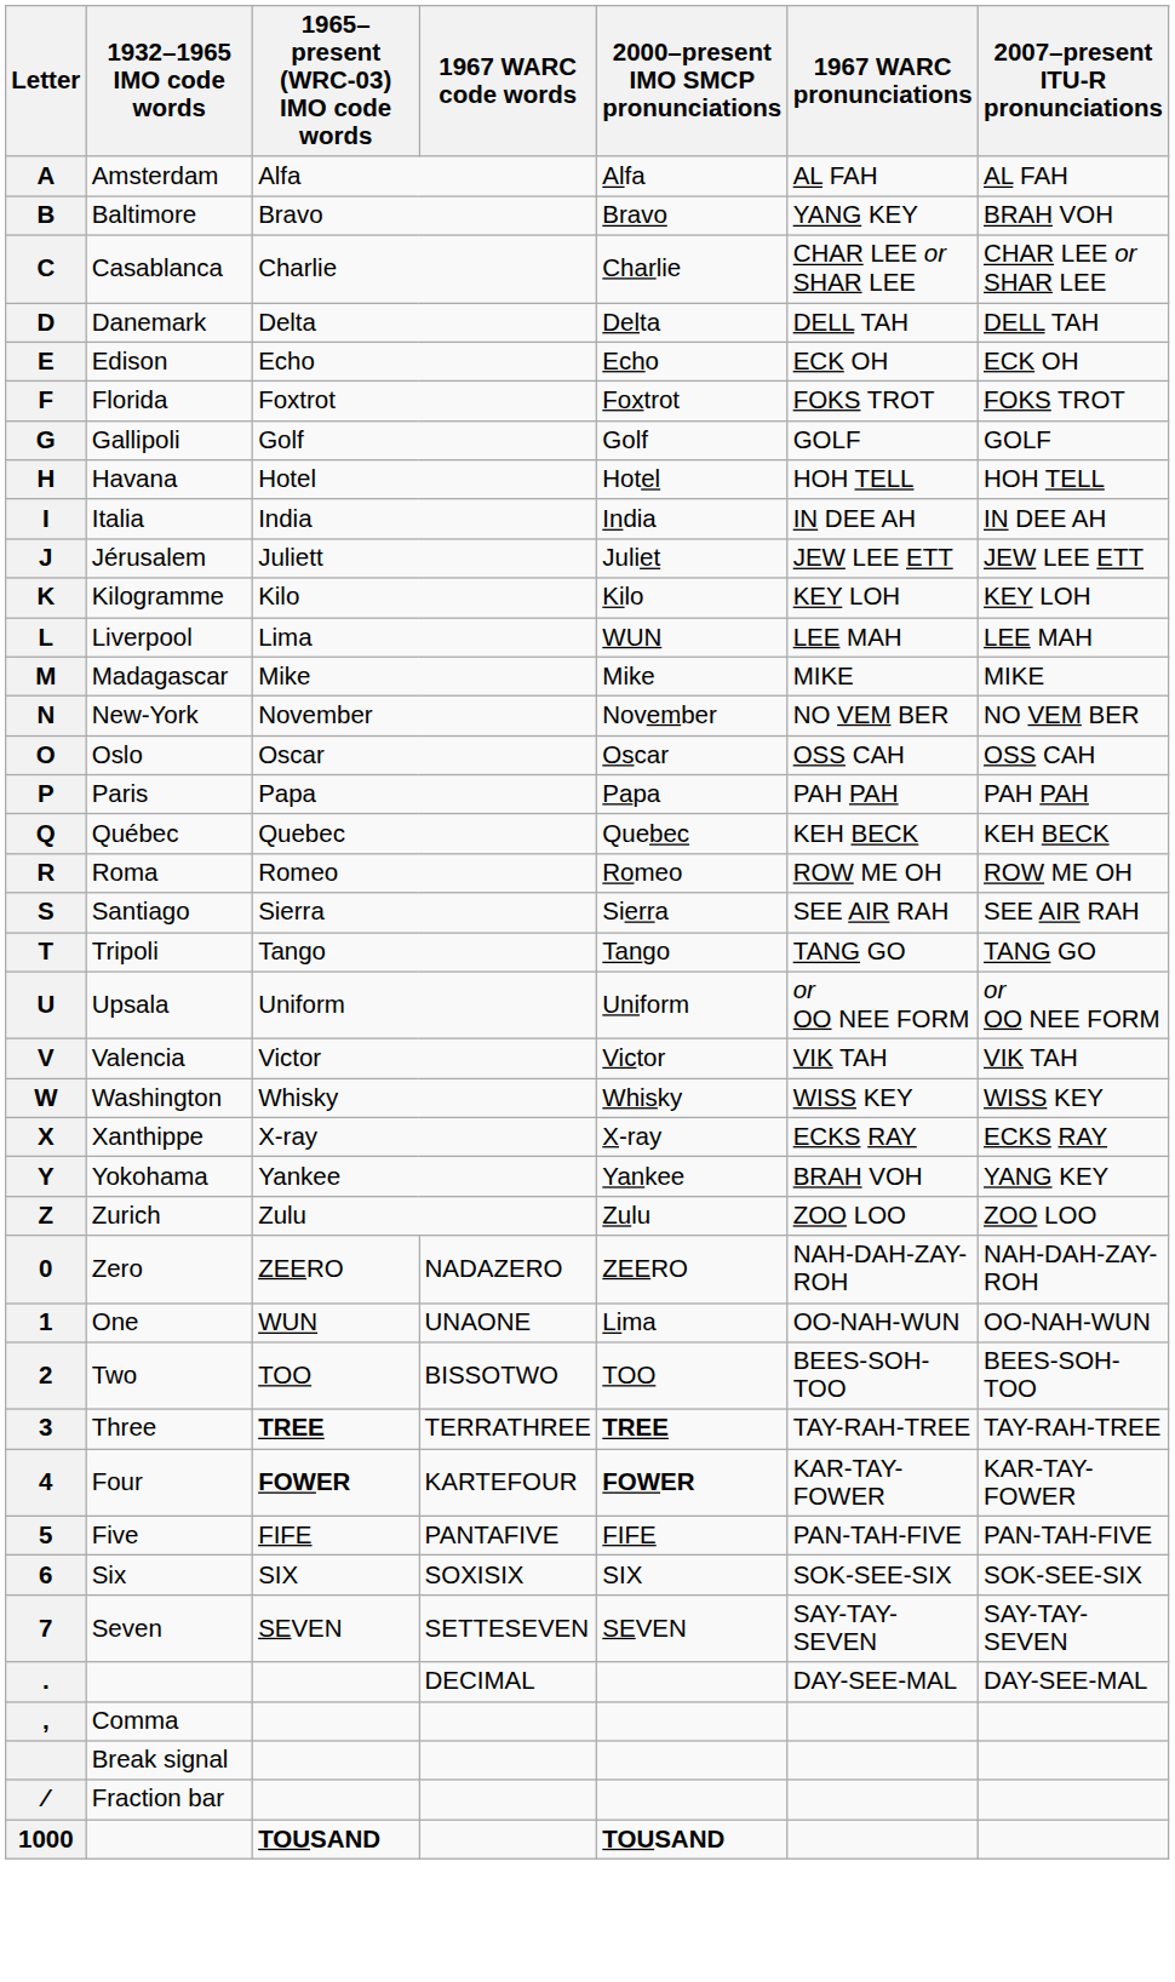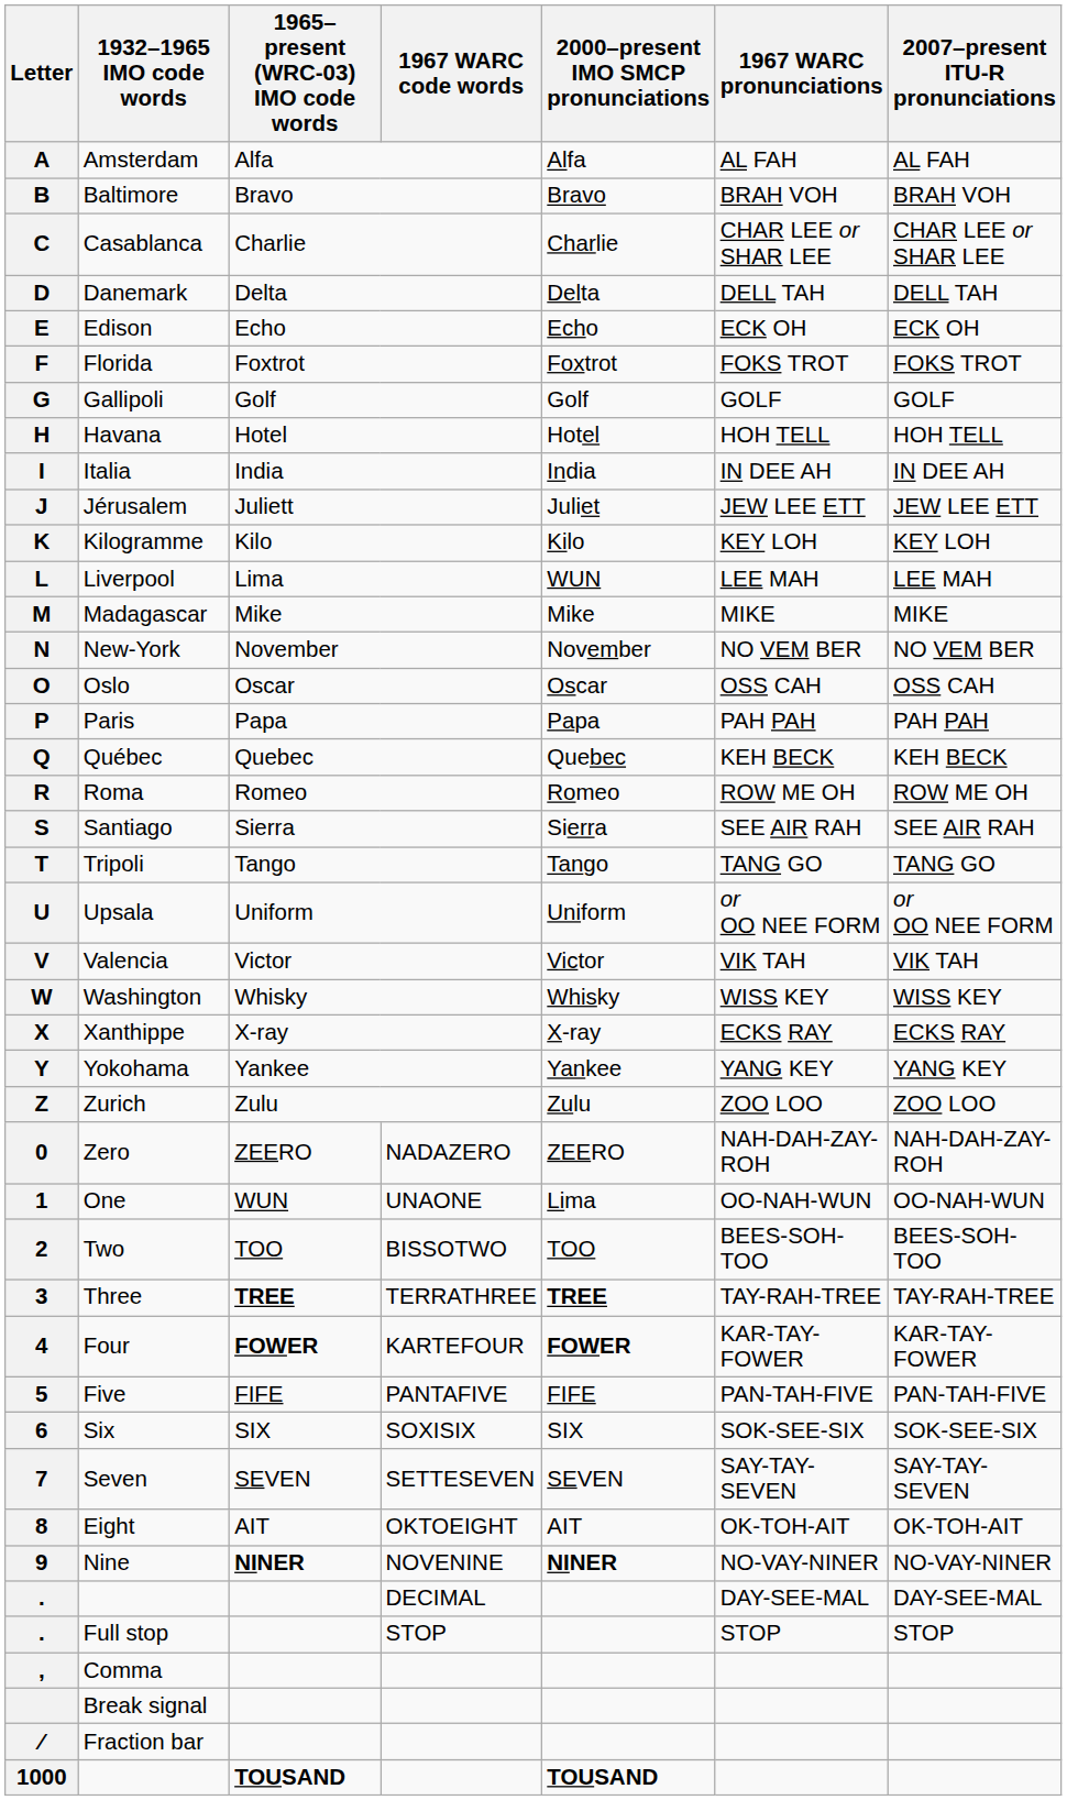B | 1967 WARC pronunciations: YANG KEY -> BRAH VOH
Y | 1967 WARC pronunciations: BRAH VOH -> YANG KEY
+ row: 8 | Eight | AIT | OKTOEIGHT | AIT | OK-TOH-AIT | OK-TOH-AIT
+ row: 9 | Nine | NINER | NOVENINE | NINER | NO-VAY-NINER | NO-VAY-NINER
+ row: . | Full stop | STOP | STOP | STOP
